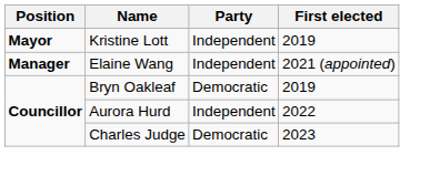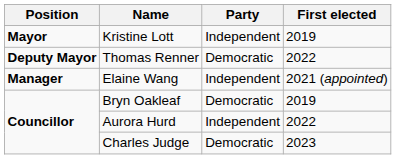+ row: Deputy Mayor | Thomas Renner | Democratic | 2022
